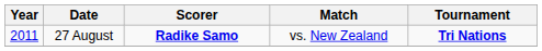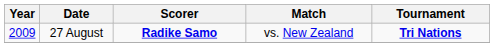27 August | Year: 2011 -> 2009
